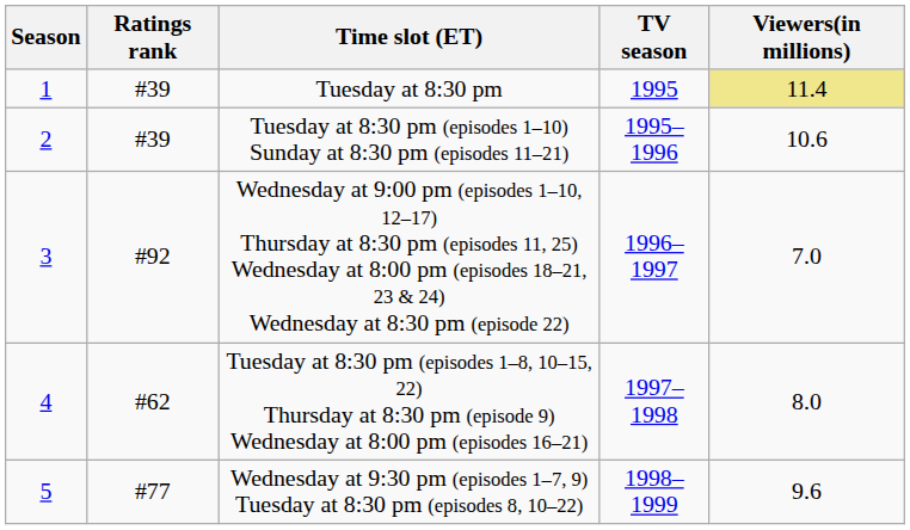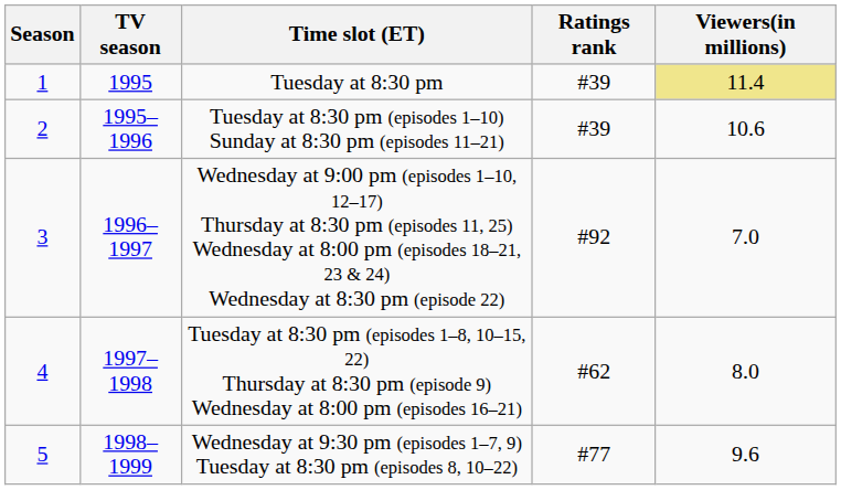columns swapped: TV season <-> Ratings rank
